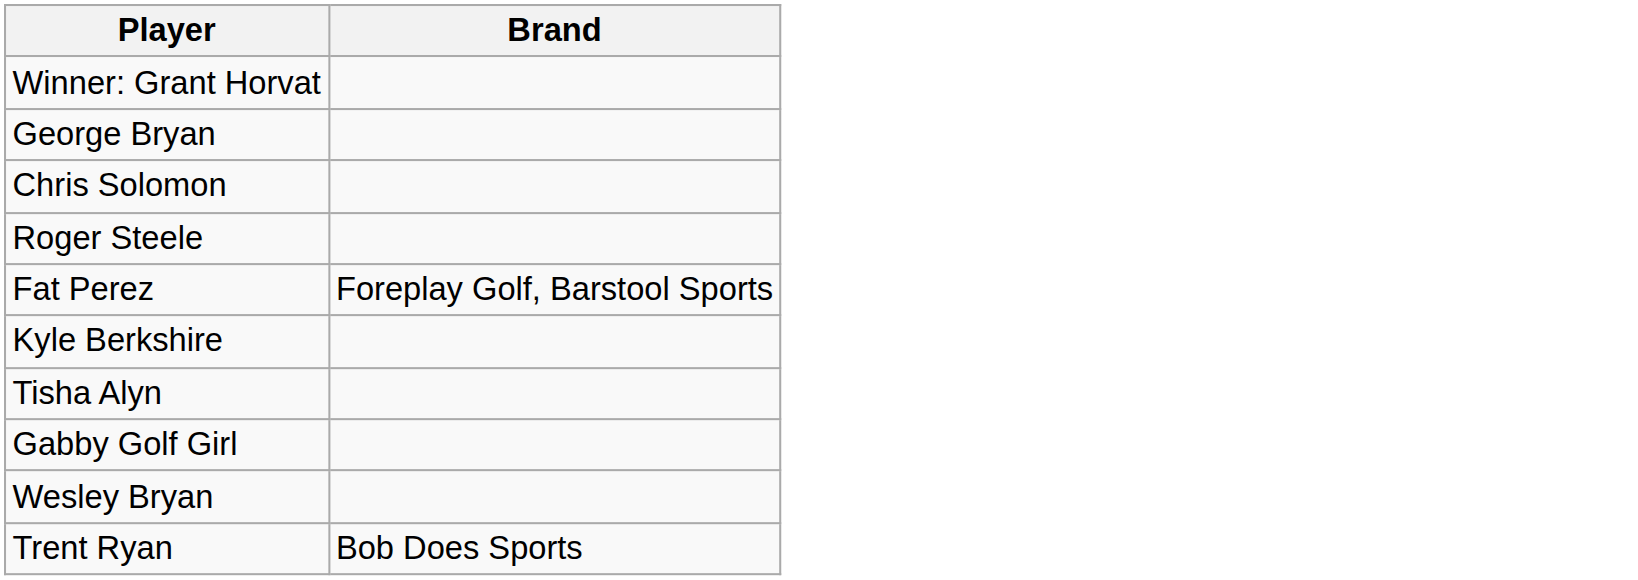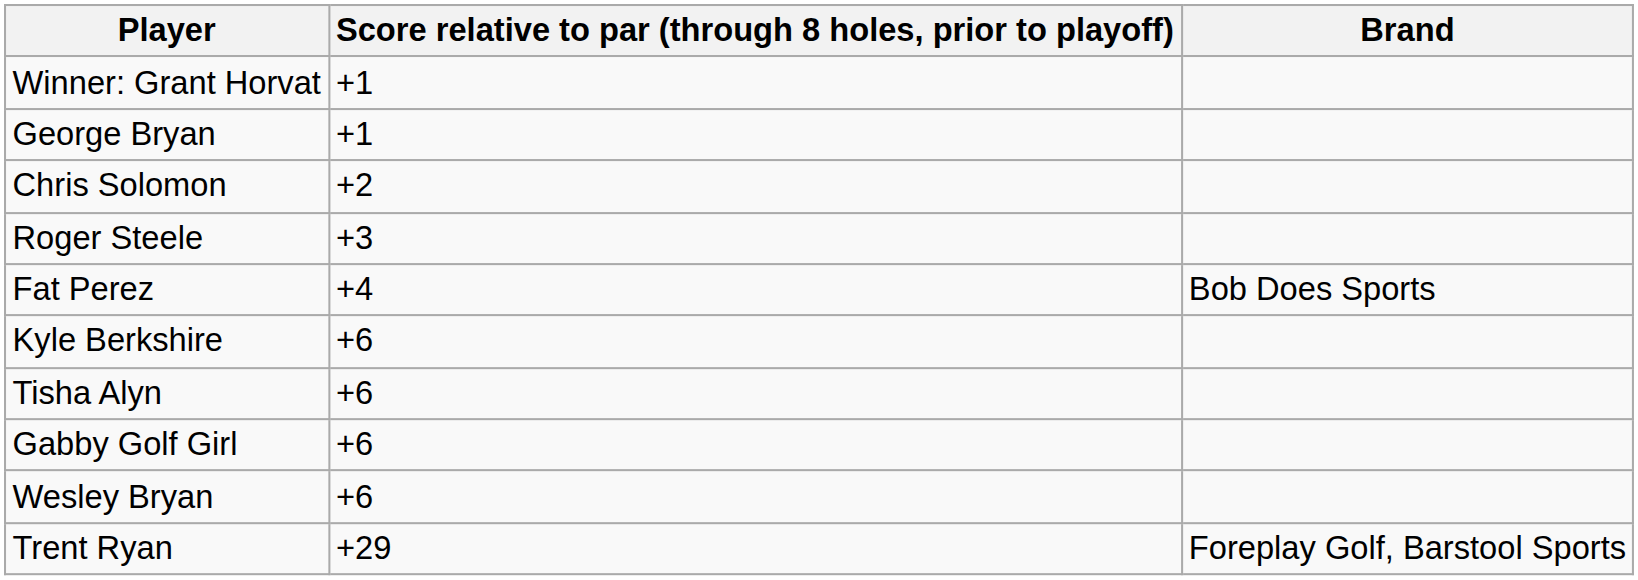+ column: Score relative to par (through 8 holes, prior to playoff) | +1 | +1 | +2 | +3 | +4 | +6 | +6 | +6 | +6 | +29
Fat Perez | Brand: Foreplay Golf, Barstool Sports -> Bob Does Sports
Trent Ryan | Brand: Bob Does Sports -> Foreplay Golf, Barstool Sports
